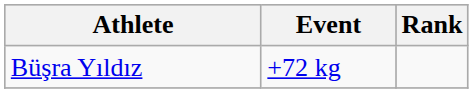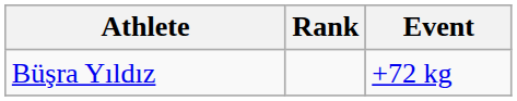columns swapped: Event <-> Rank
